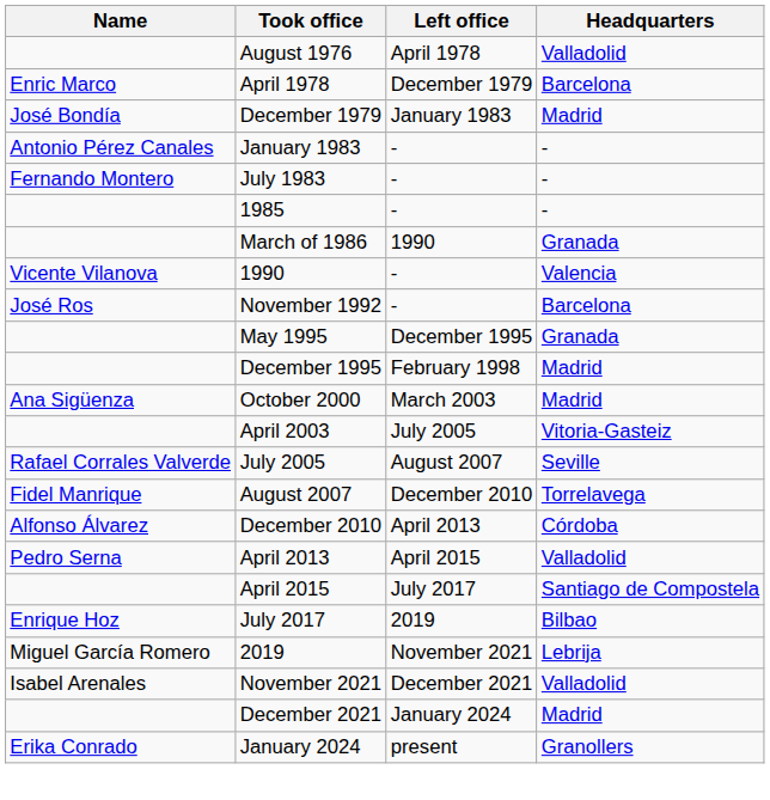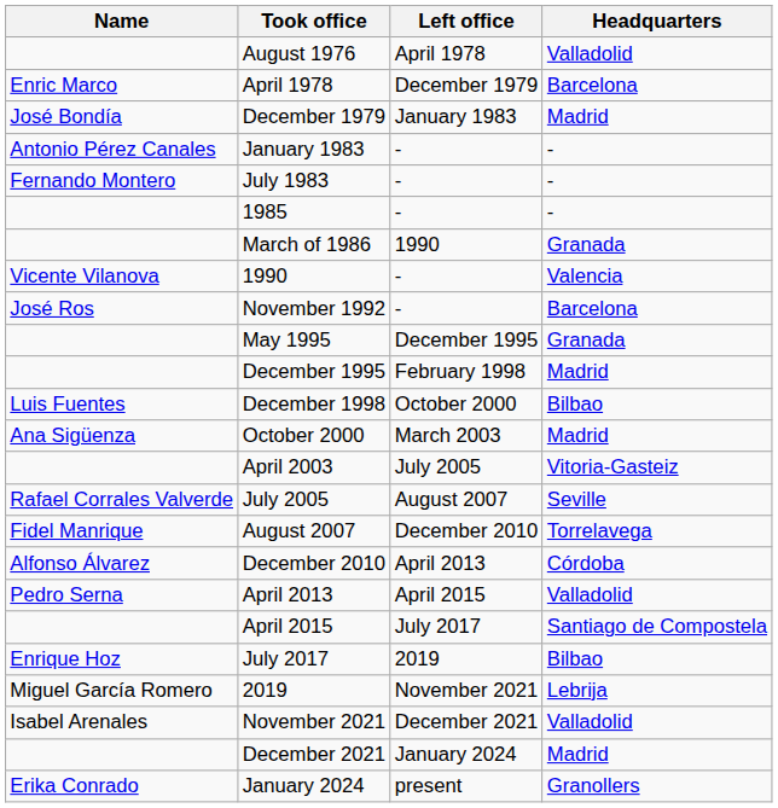+ row: Luis Fuentes | December 1998 | October 2000 | Bilbao
